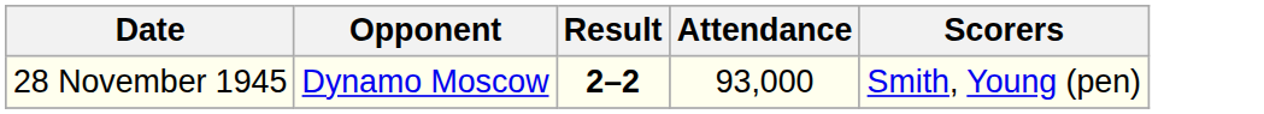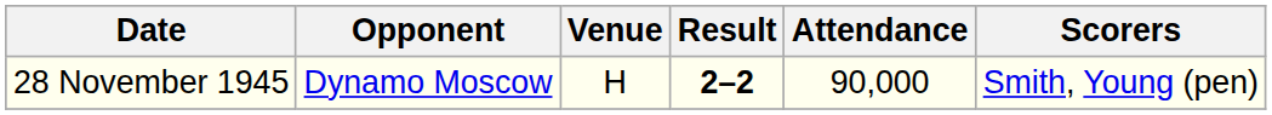+ column: Venue | H
28 November 1945 | Attendance: 93,000 -> 90,000
